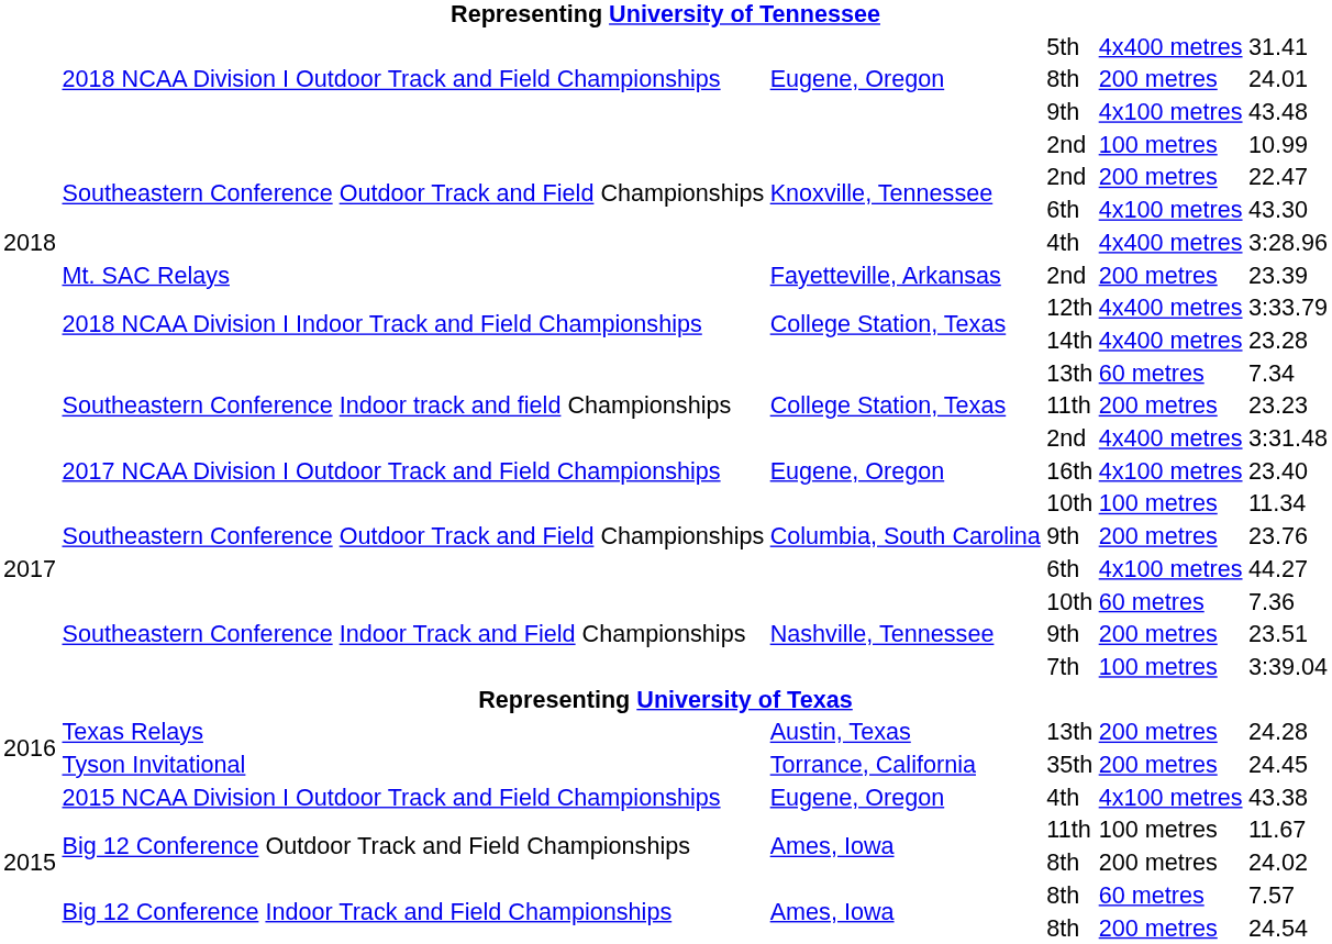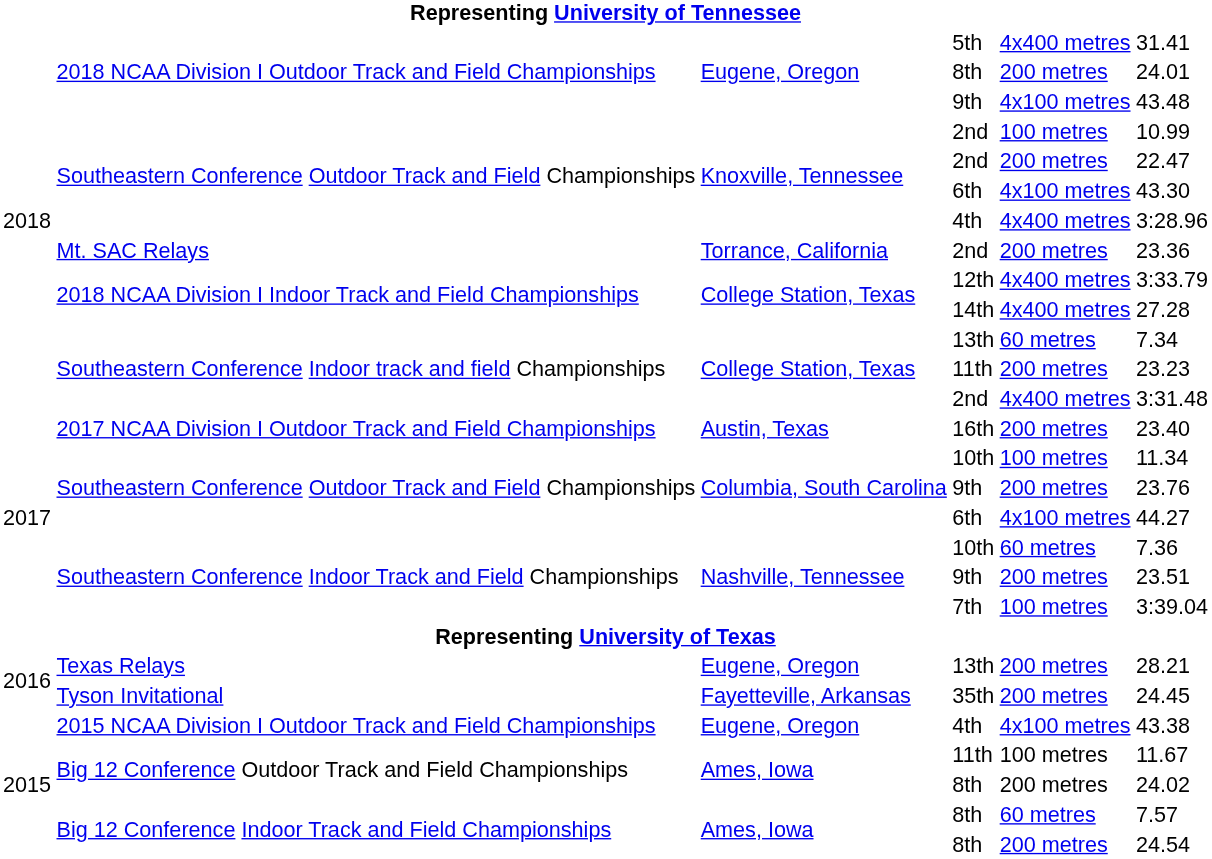Mt. SAC Relays / 2nd | column 3: Fayetteville, Arkansas -> Torrance, California
Mt. SAC Relays / 2nd | column 6: 23.39 -> 23.36
14th | column 6: 23.28 -> 27.28
16th | column 3: Eugene, Oregon -> Austin, Texas
16th | column 5: 4x100 metres -> 200 metres
Texas Relays / 13th | column 3: Austin, Texas -> Eugene, Oregon
Texas Relays / 13th | column 6: 24.28 -> 28.21
35th | column 3: Torrance, California -> Fayetteville, Arkansas
